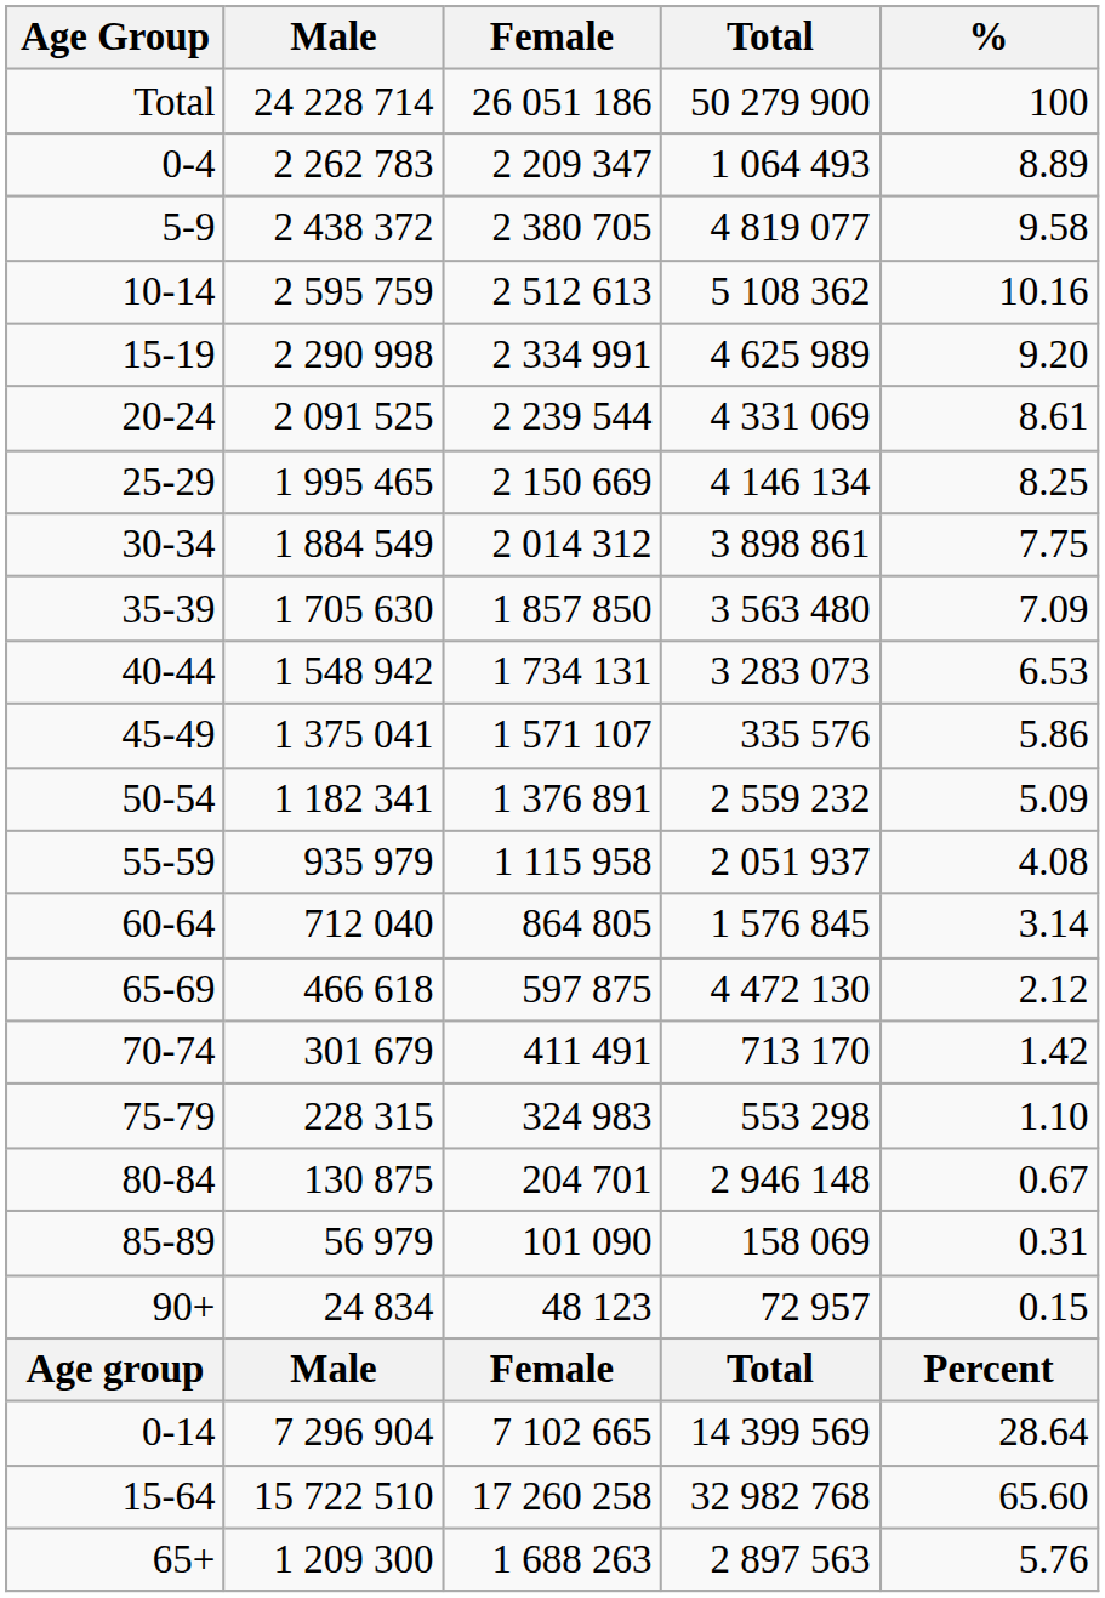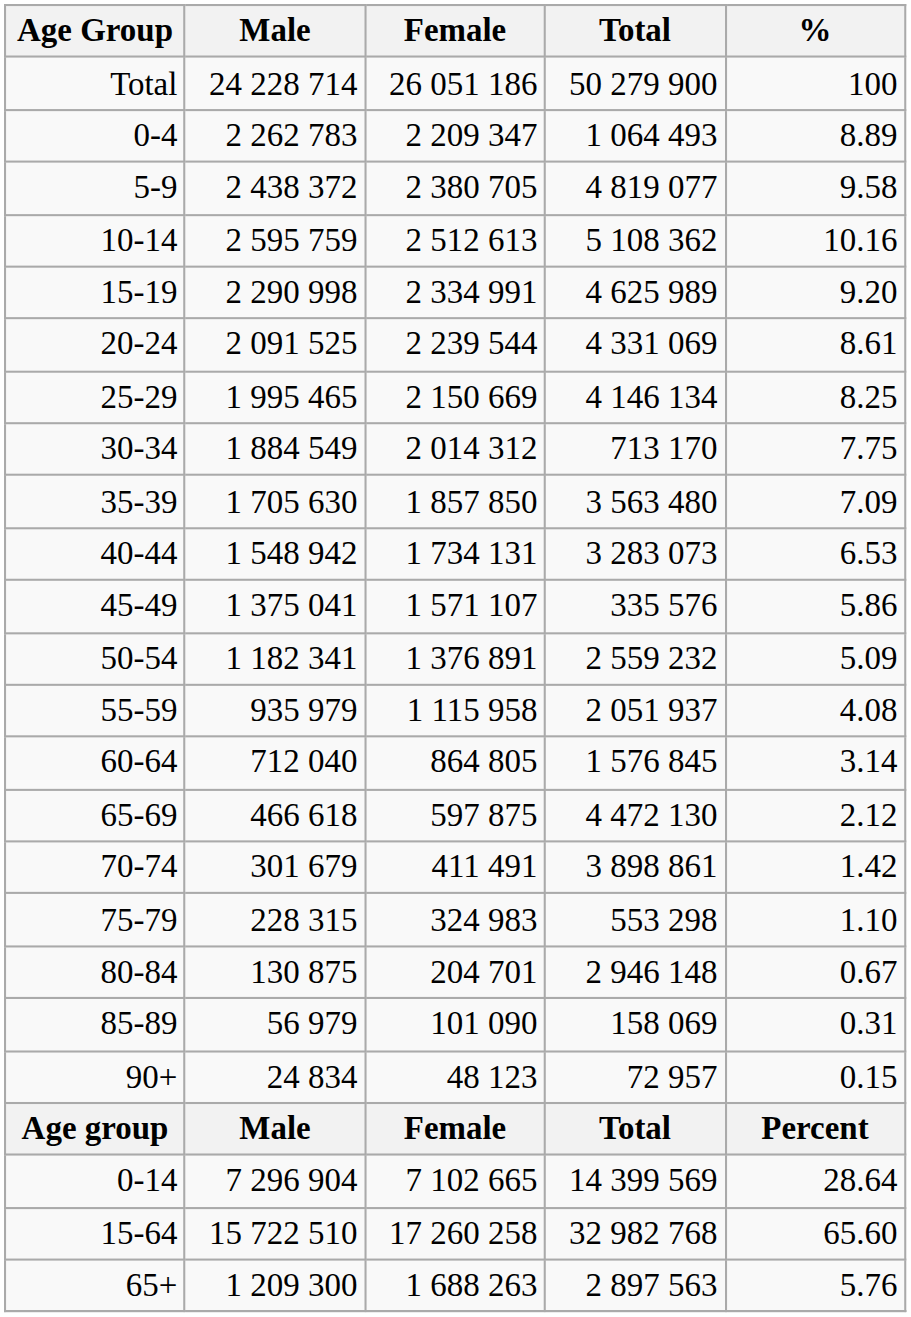30-34 | Total: 3 898 861 -> 713 170
70-74 | Total: 713 170 -> 3 898 861
